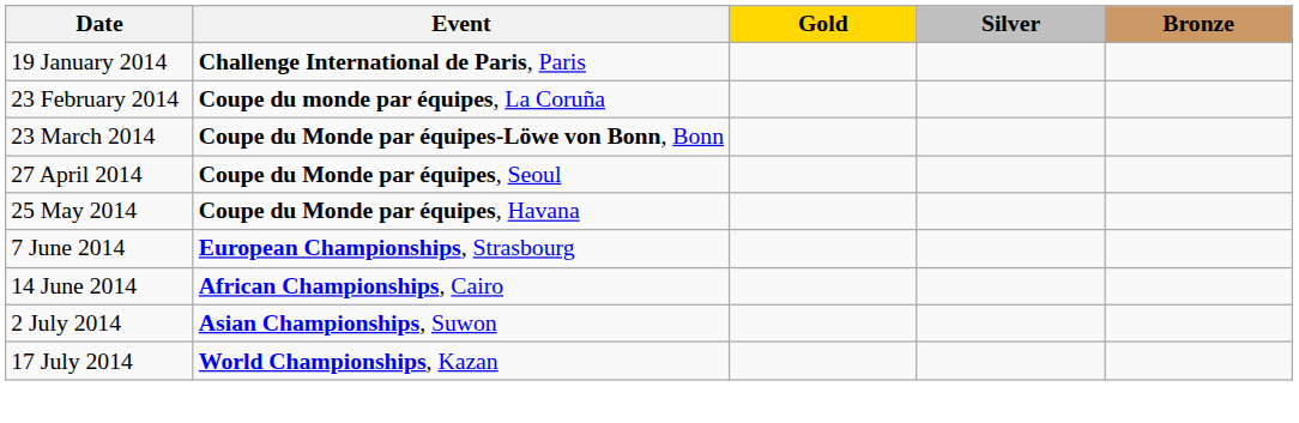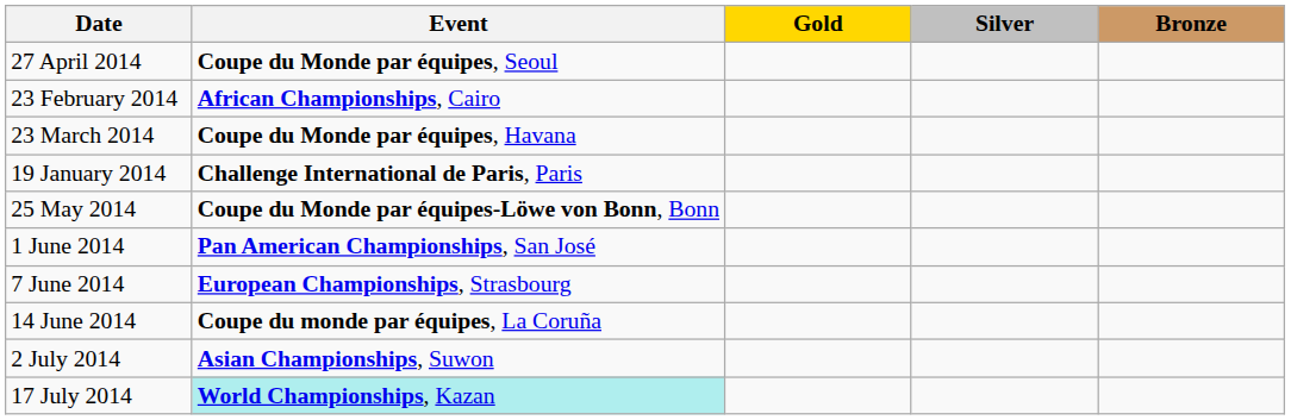rows swapped: 19 January 2014 <-> 27 April 2014
23 February 2014 | Event: Coupe du monde par équipes, La Coruña -> African Championships, Cairo
23 March 2014 | Event: Coupe du Monde par équipes-Löwe von Bonn, Bonn -> Coupe du Monde par équipes, Havana
25 May 2014 | Event: Coupe du Monde par équipes, Havana -> Coupe du Monde par équipes-Löwe von Bonn, Bonn
+ row: 1 June 2014 | Pan American Championships, San José
14 June 2014 | Event: African Championships, Cairo -> Coupe du monde par équipes, La Coruña
17 July 2014 | Event: no background -> paleturquoise background
